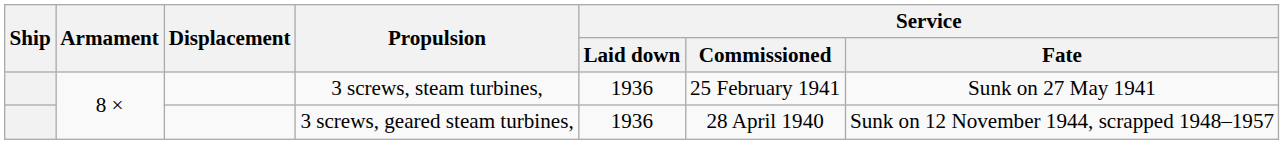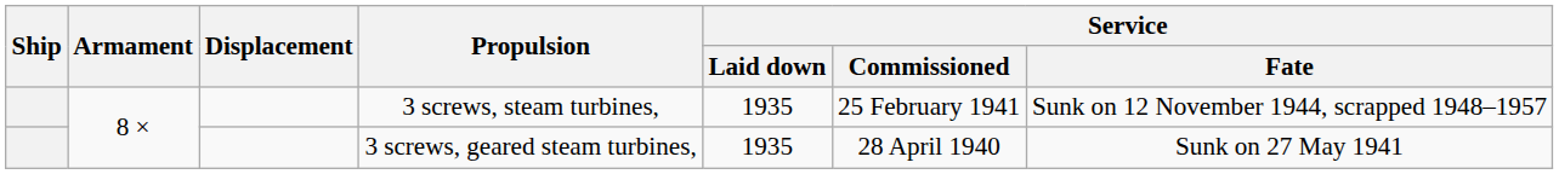3 screws, steam turbines, | Service / Laid down: 1936 -> 1935
3 screws, steam turbines, | Service / Fate: Sunk on 27 May 1941 -> Sunk on 12 November 1944, scrapped 1948–1957
3 screws, geared steam turbines, | Service / Laid down: 1936 -> 1935
3 screws, geared steam turbines, | Service / Fate: Sunk on 12 November 1944, scrapped 1948–1957 -> Sunk on 27 May 1941
